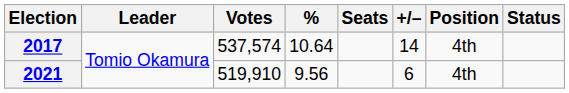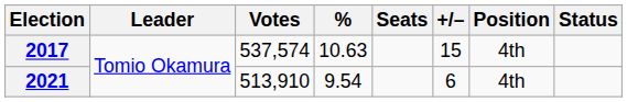2017 | %: 10.64 -> 10.63
2017 | +/–: 14 -> 15
2021 | Votes: 519,910 -> 513,910
2021 | %: 9.56 -> 9.54
